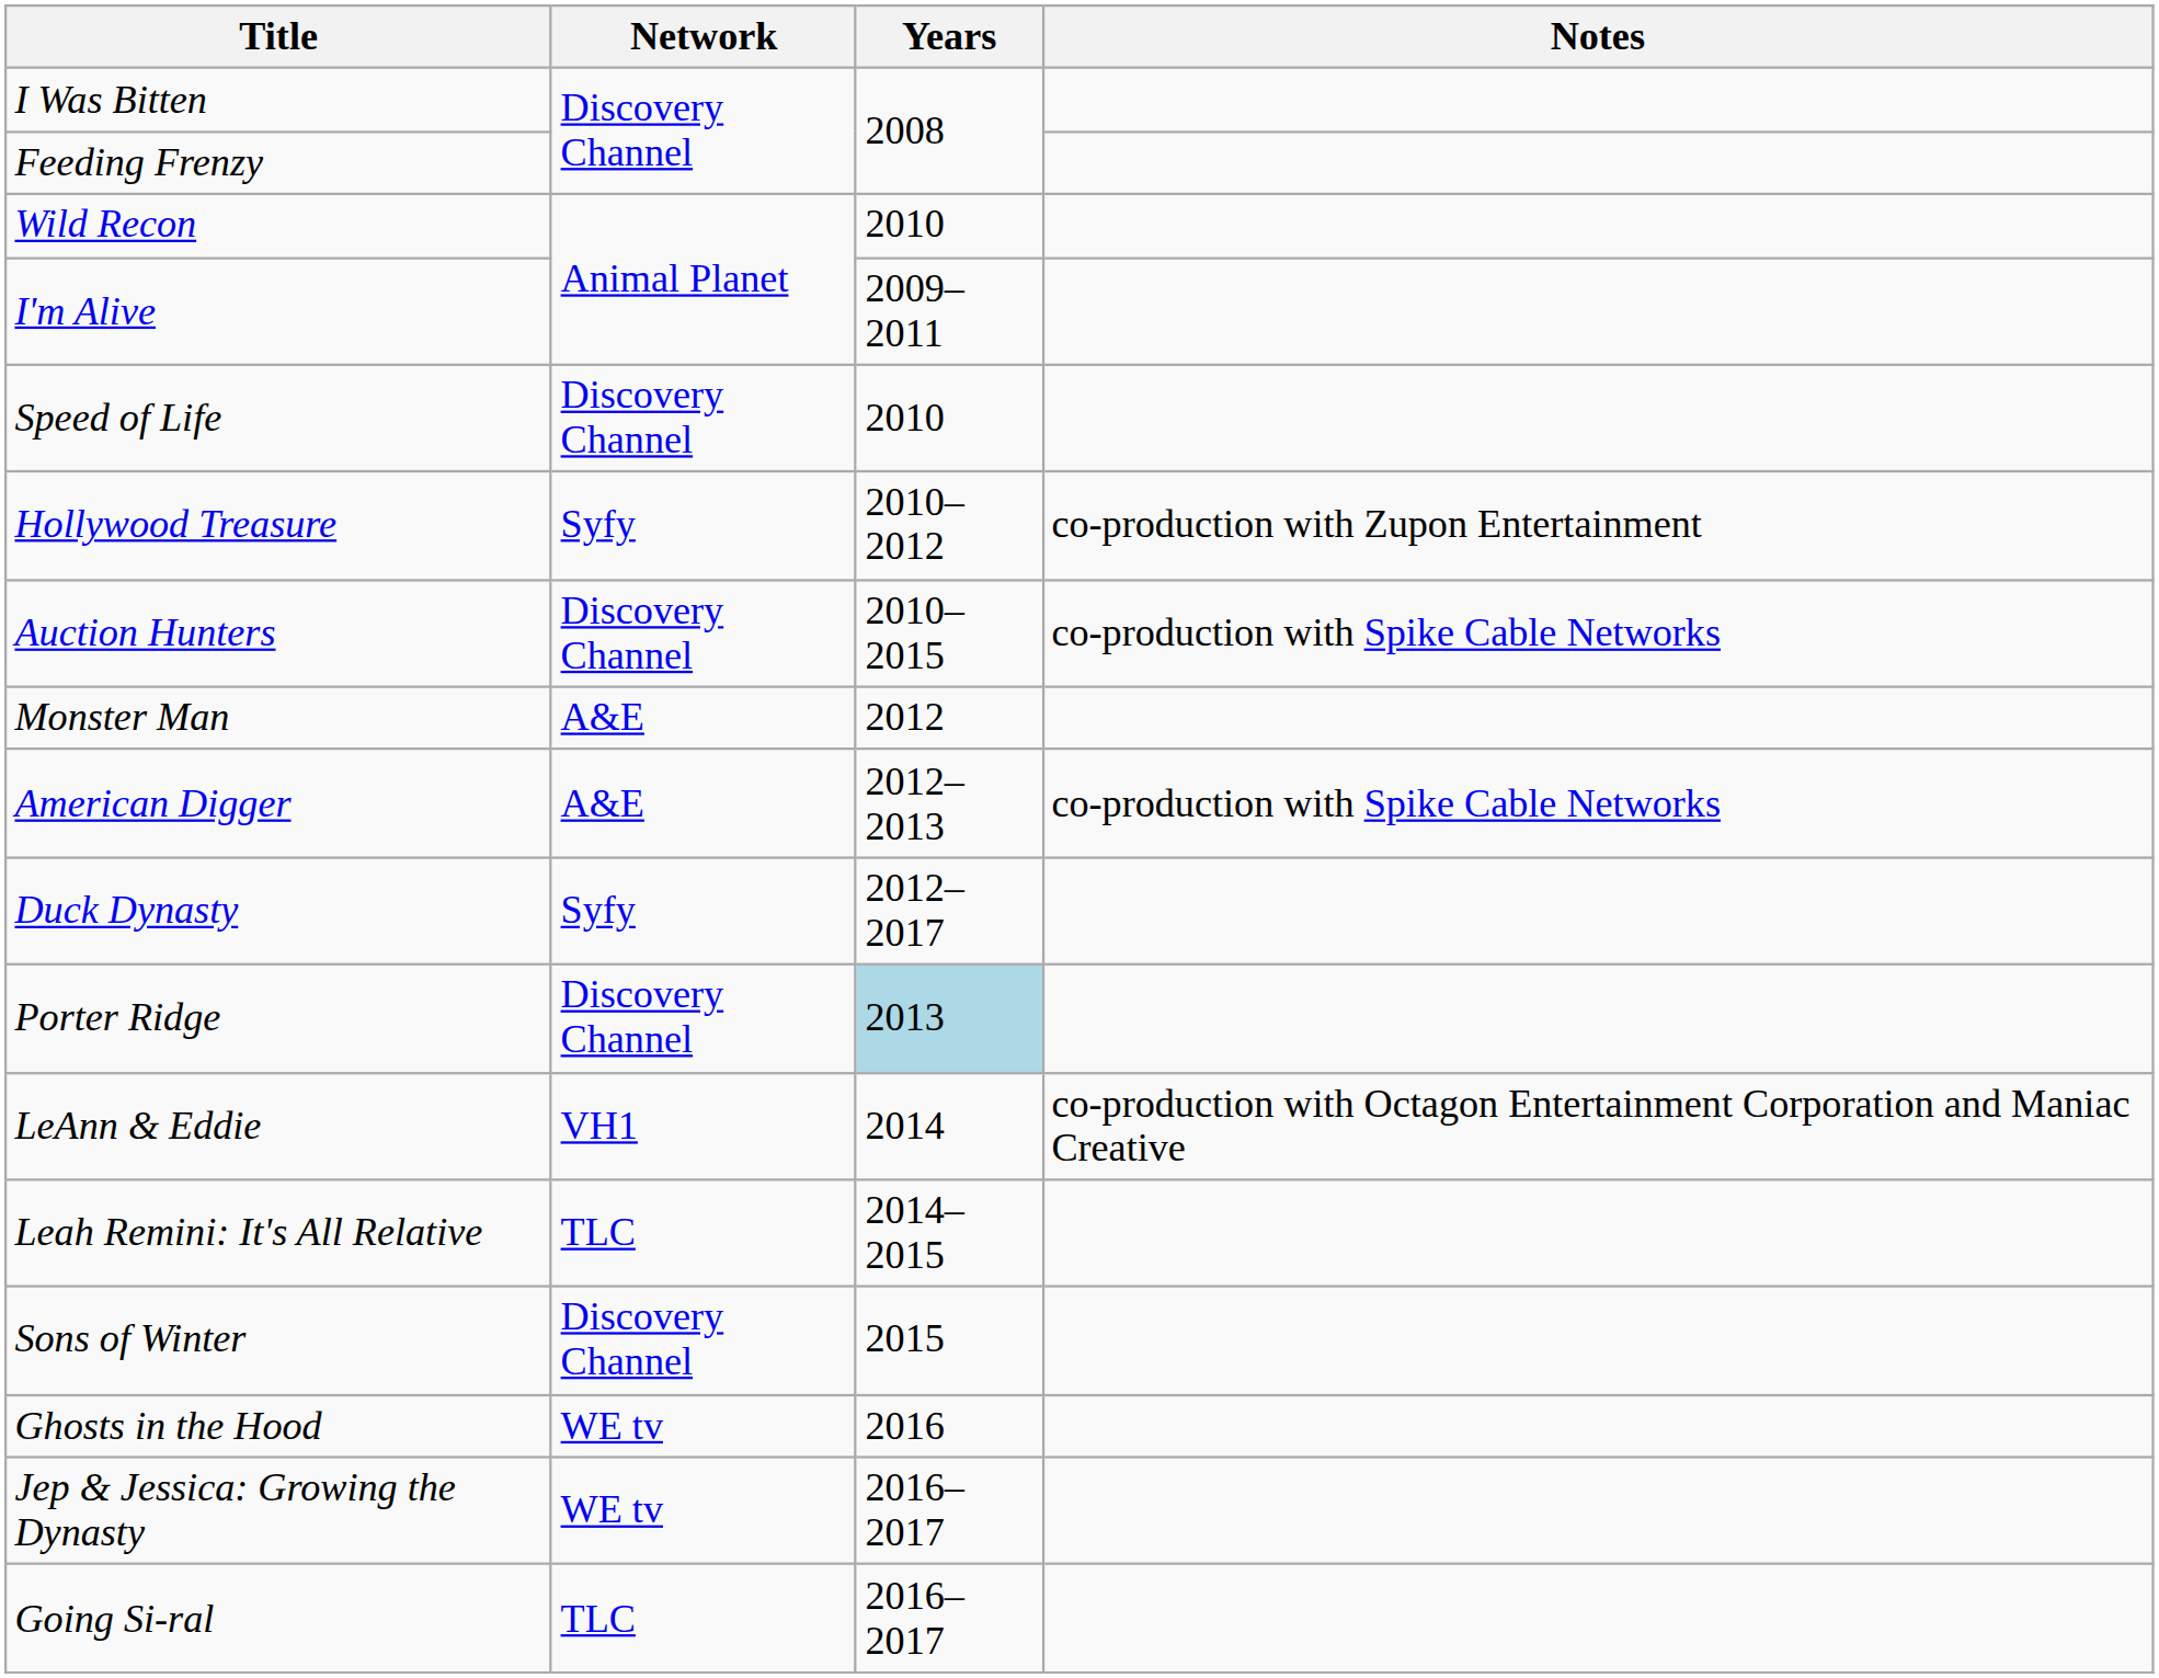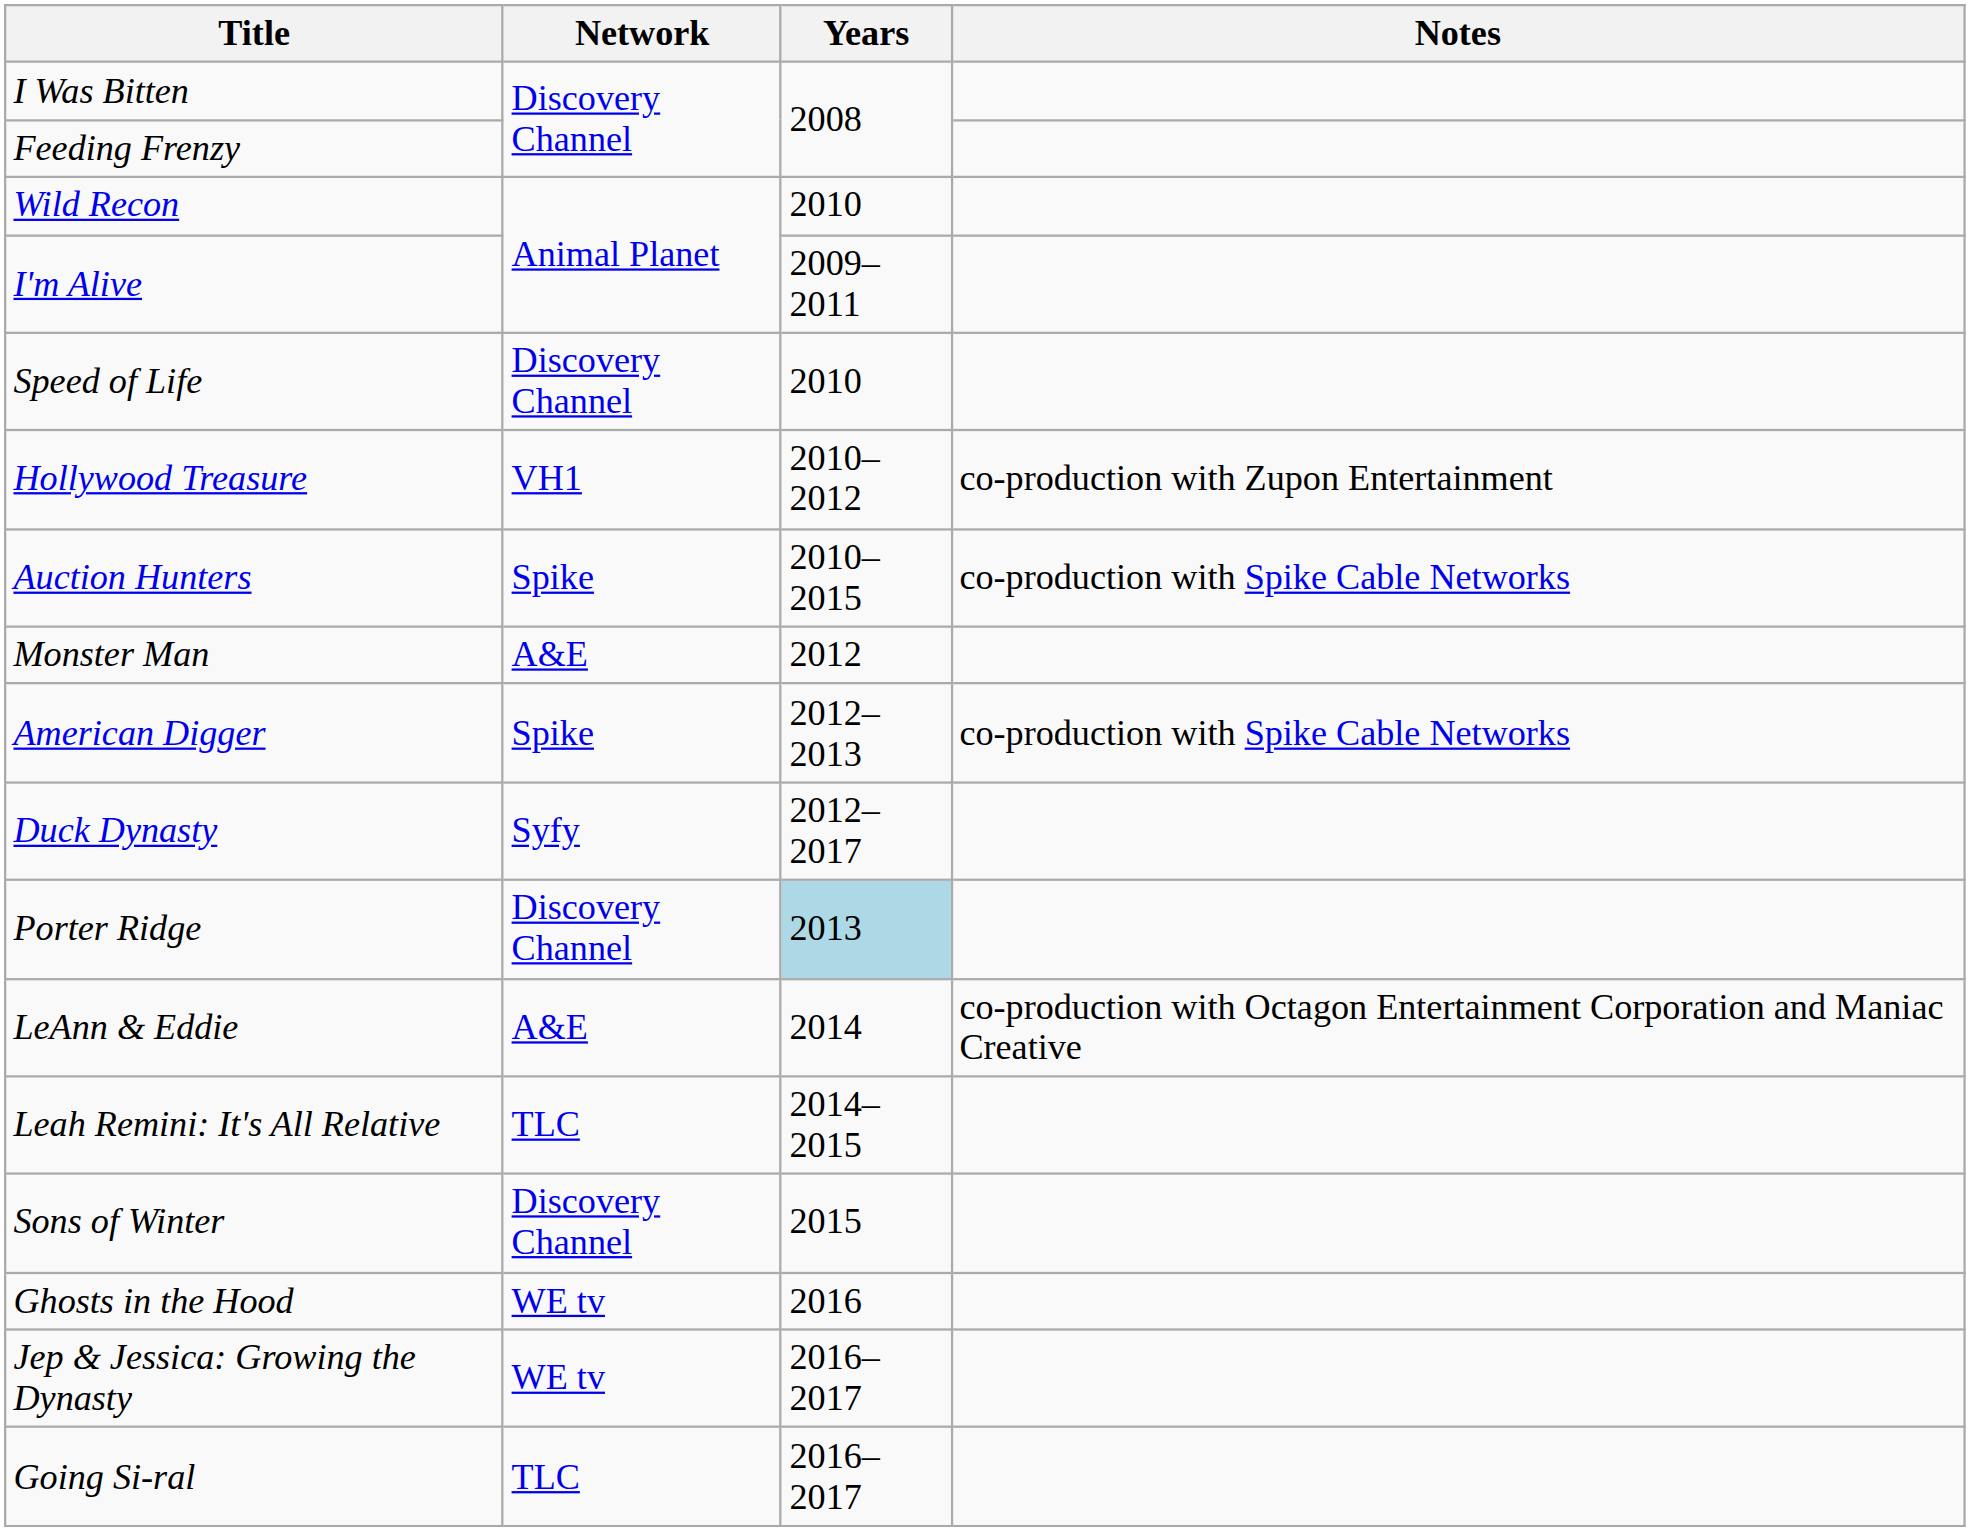Hollywood Treasure | Network: Syfy -> VH1
Auction Hunters | Network: Discovery Channel -> Spike
American Digger | Network: A&E -> Spike
LeAnn & Eddie | Network: VH1 -> A&E
